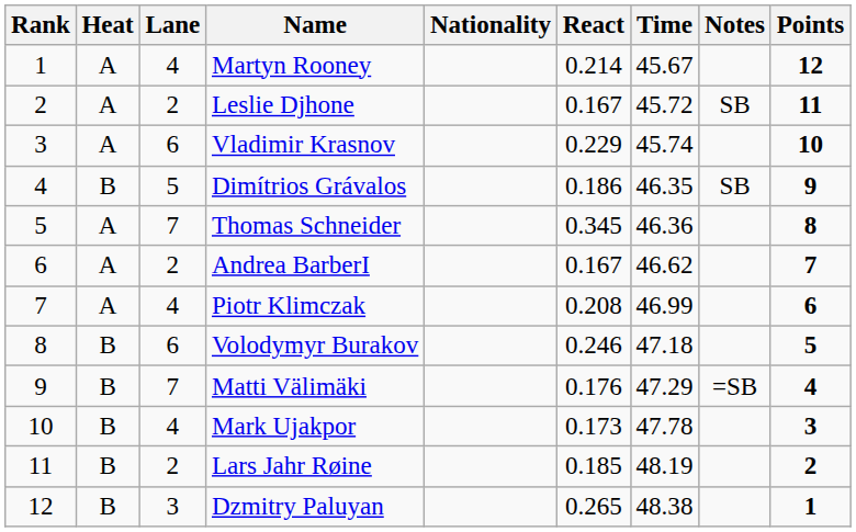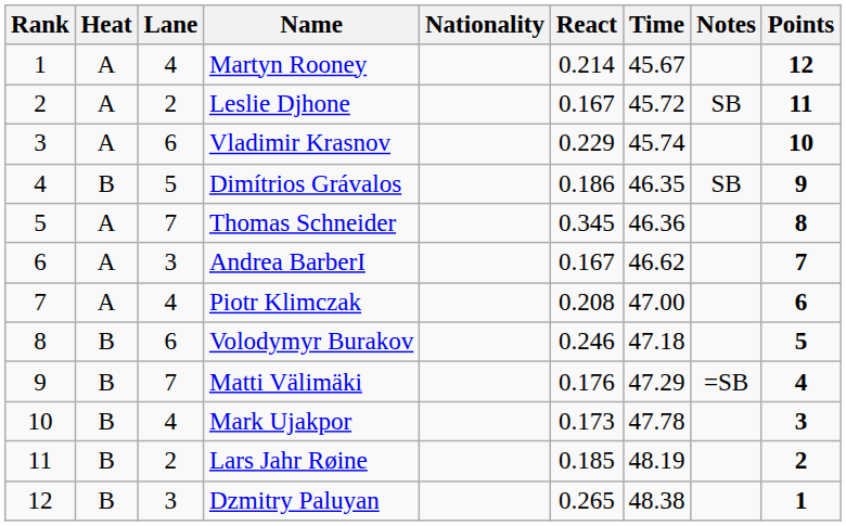Andrea BarberI | Lane: 2 -> 3
Piotr Klimczak | Time: 46.99 -> 47.00
